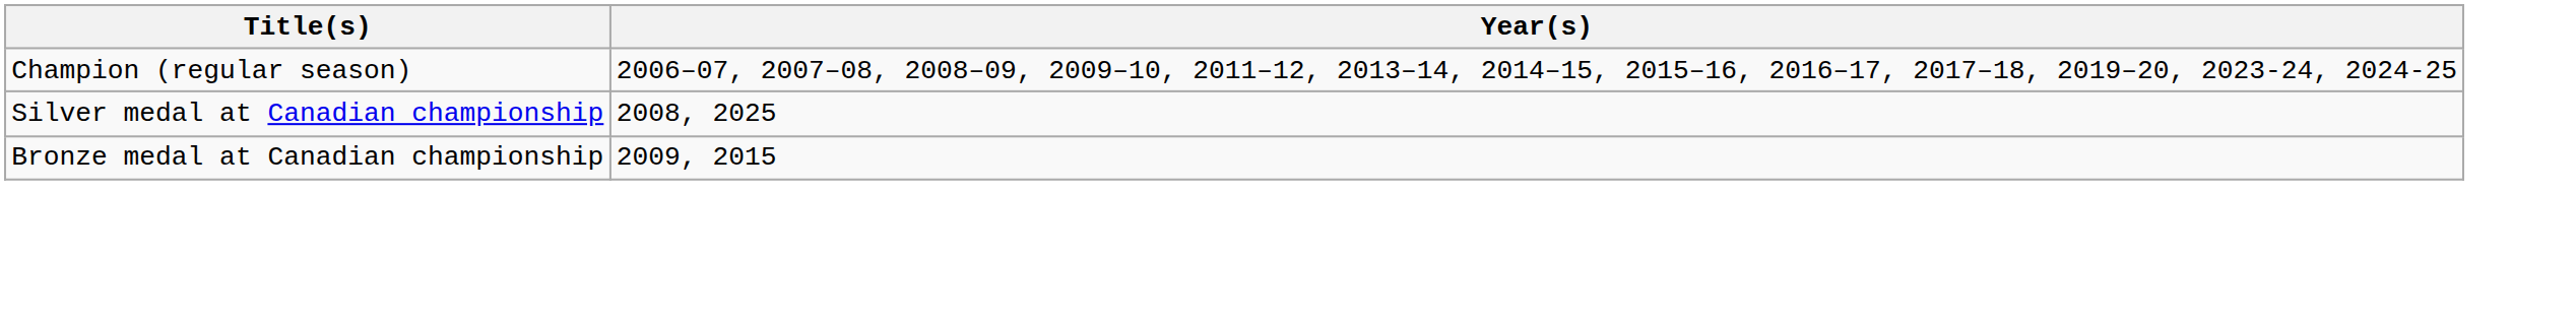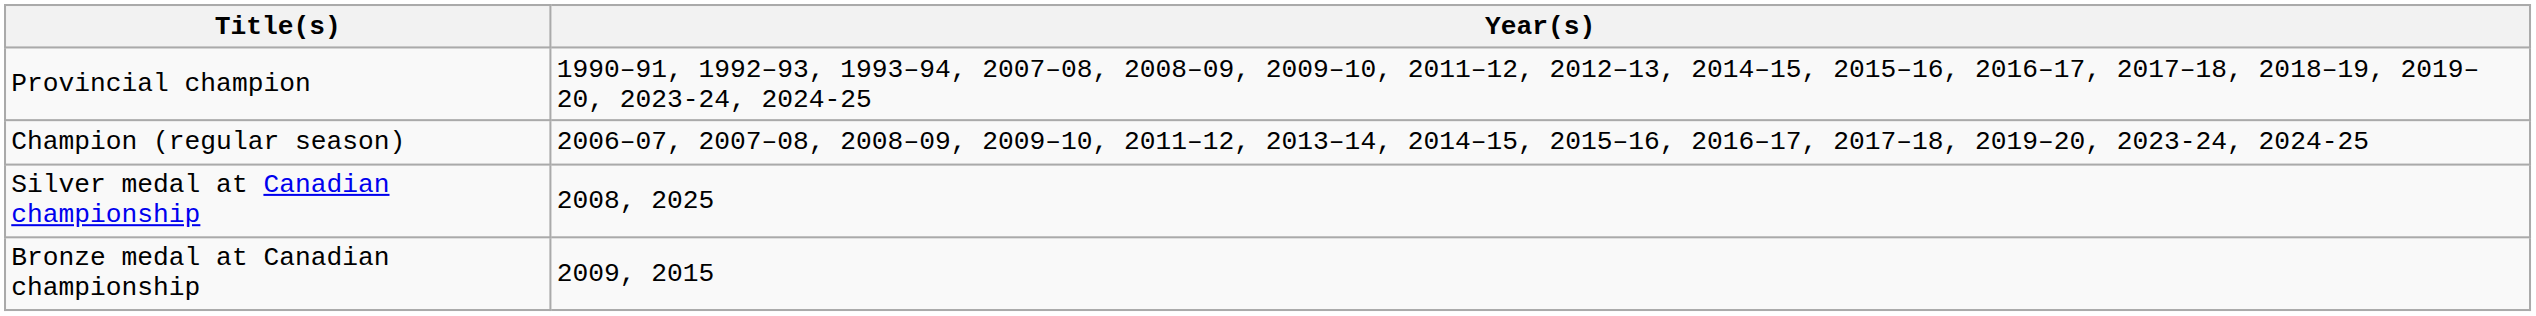+ row: Provincial champion | 1990–91, 1992–93, 1993–94, 2007–08, 2008–09, 2009–10, 2011–12, 2012–13, 2014–15, 2015–16, 2016–17, 2017–18, 2018–19, 2019–20, 2023-24, 2024-25
